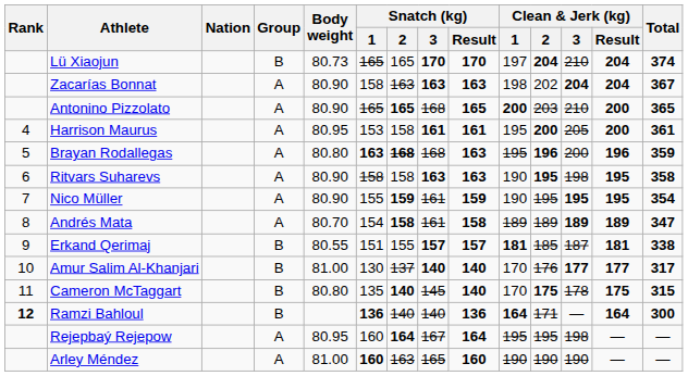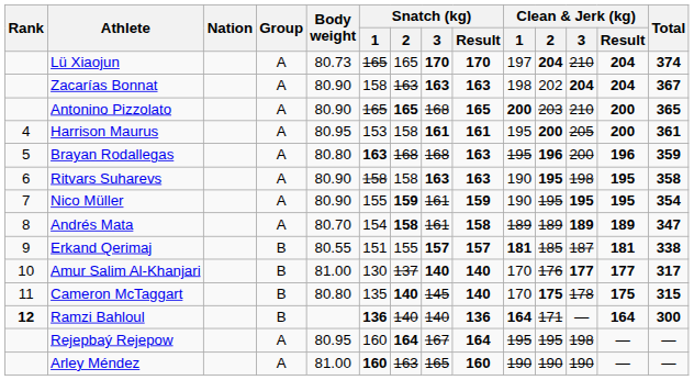Lü Xiaojun | Group: B -> A
Brayan Rodallegas | Snatch (kg) / 2: bold -> normal
